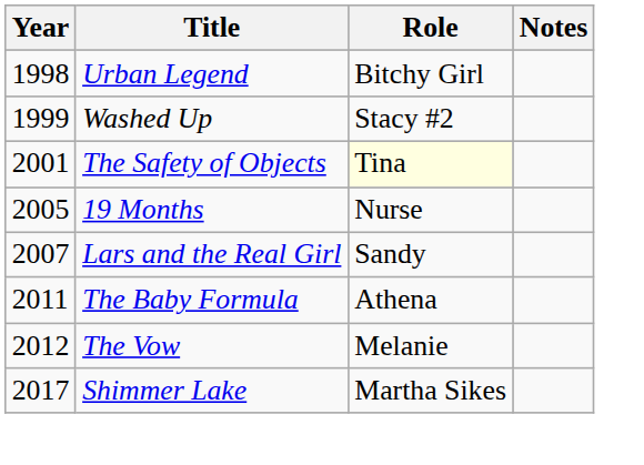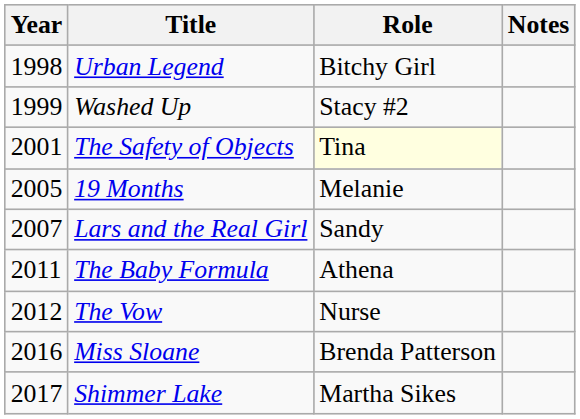19 Months | Role: Nurse -> Melanie
The Vow | Role: Melanie -> Nurse
+ row: 2016 | Miss Sloane | Brenda Patterson
